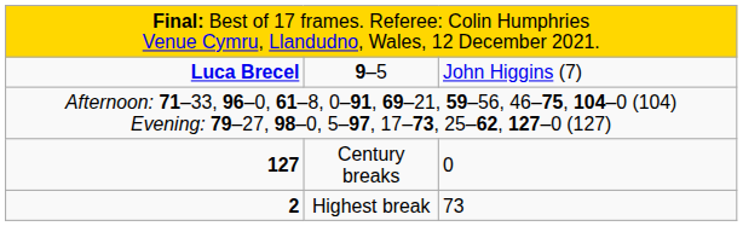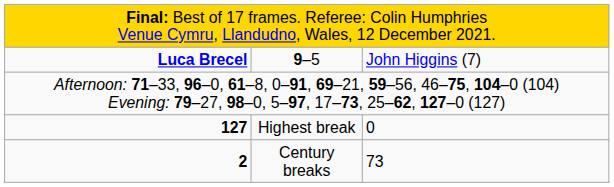127 | column 2: Century breaks -> Highest break
2 | column 2: Highest break -> Century breaks
